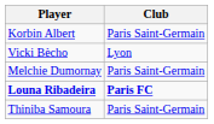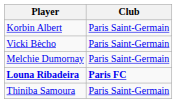Vicki Bècho | Club: Lyon -> Paris Saint-Germain
